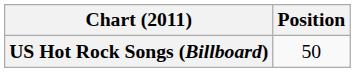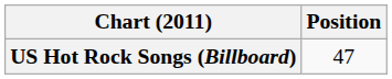US Hot Rock Songs (Billboard) | Position: 50 -> 47
